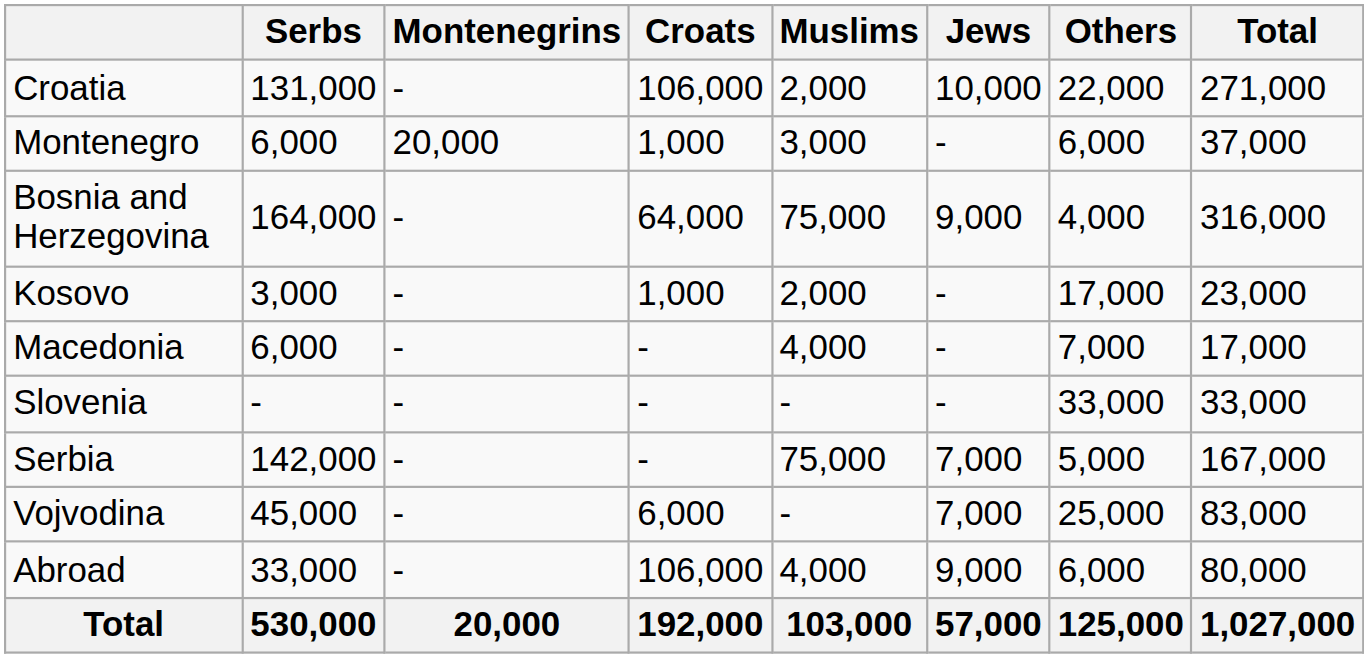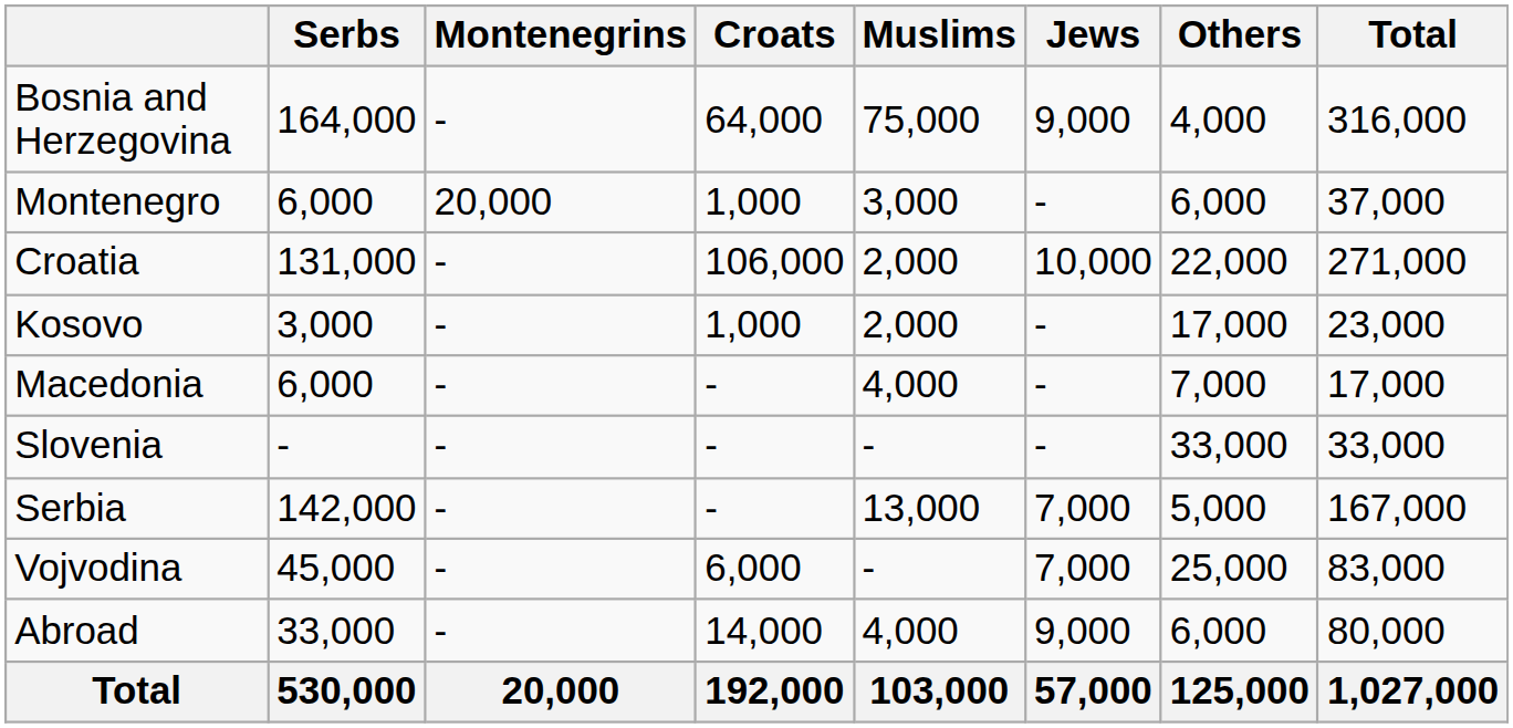rows swapped: Bosnia and Herzegovina <-> Croatia
Serbia | Muslims: 75,000 -> 13,000
Abroad | Croats: 106,000 -> 14,000
